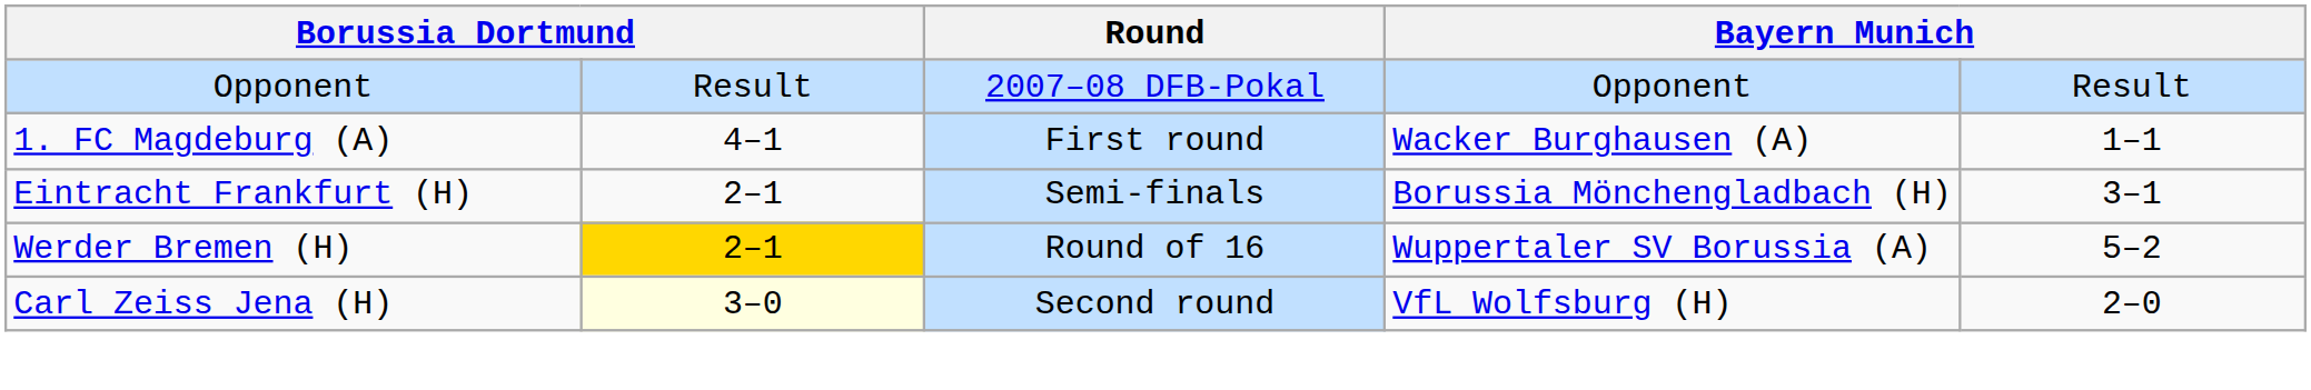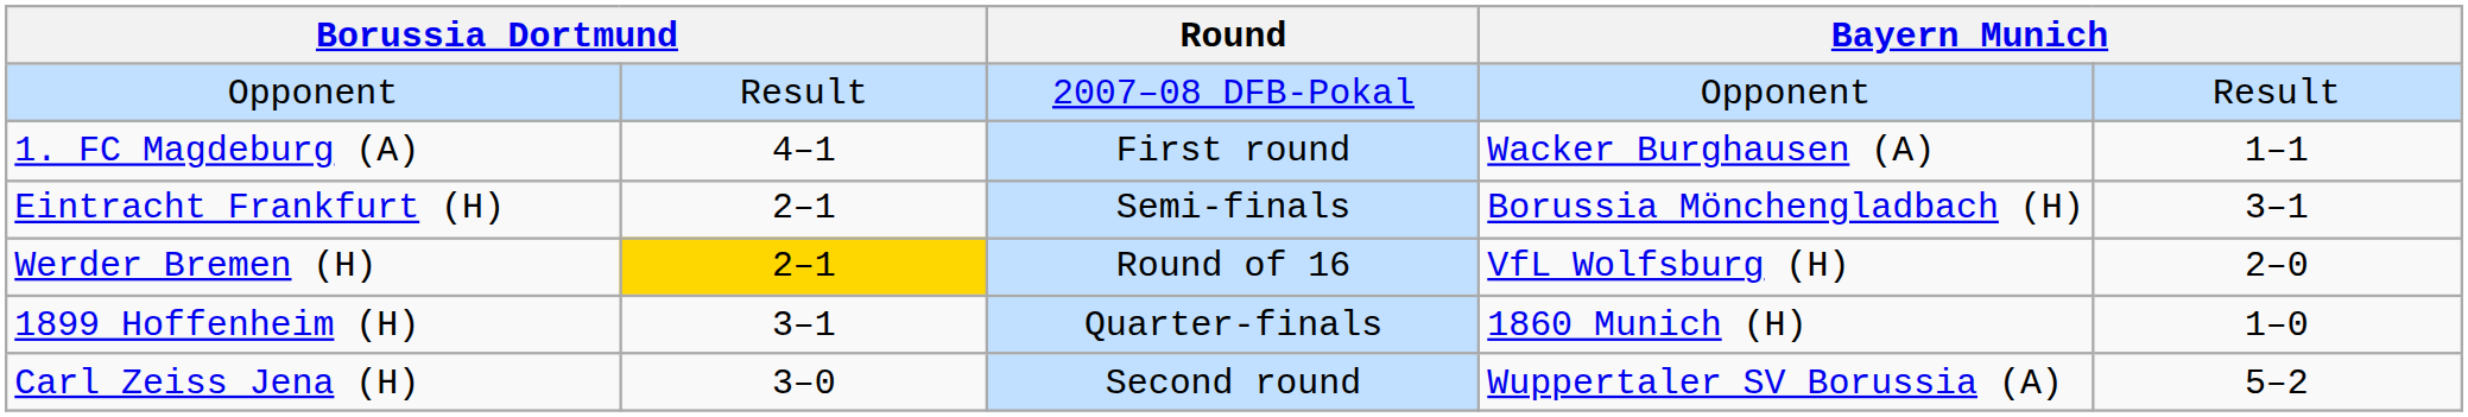Werder Bremen (H) | column 4: Wuppertaler SV Borussia (A) -> VfL Wolfsburg (H)
Werder Bremen (H) | column 5: 5–2 -> 2–0
+ row: 1899 Hoffenheim (H) | 3–1 | Quarter-finals | 1860 Munich (H) | 1–0
Carl Zeiss Jena (H) | column 2: lightyellow background -> no background
Carl Zeiss Jena (H) | column 4: VfL Wolfsburg (H) -> Wuppertaler SV Borussia (A)
Carl Zeiss Jena (H) | column 5: 2–0 -> 5–2
